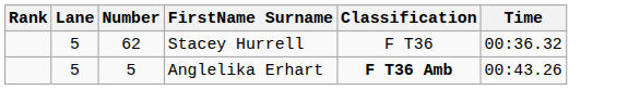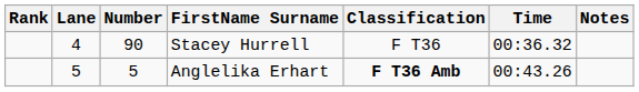+ column: Notes
Stacey Hurrell | Lane: 5 -> 4
Stacey Hurrell | Number: 62 -> 90
